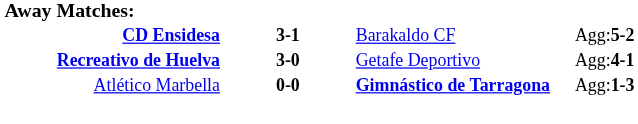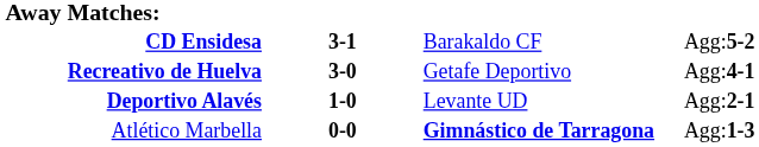+ row: Deportivo Alavés | 1-0 | Levante UD | Agg:2-1
